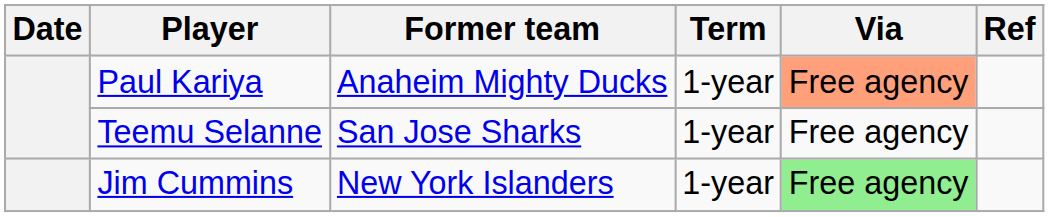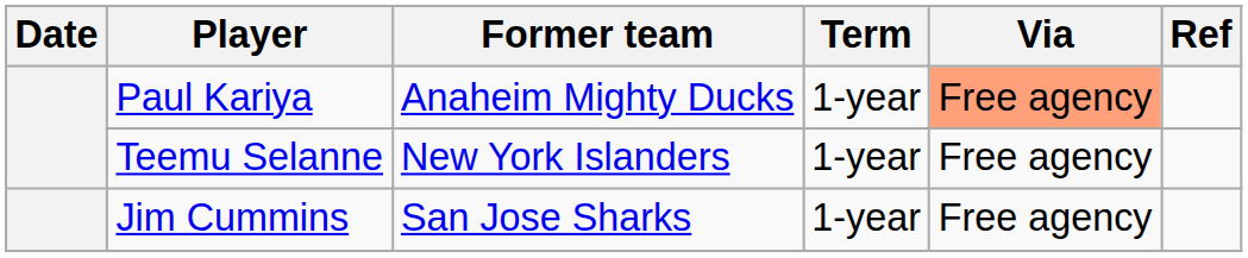Teemu Selanne | Former team: San Jose Sharks -> New York Islanders
Jim Cummins | Former team: New York Islanders -> San Jose Sharks
Jim Cummins | Via: lightgreen background -> no background
